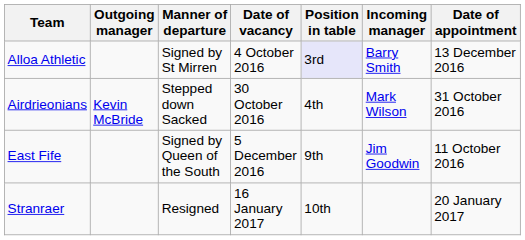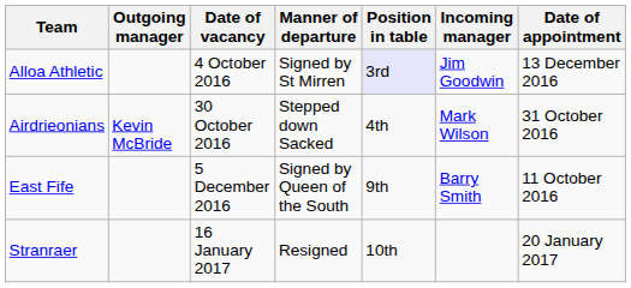columns swapped: Manner of departure <-> Date of vacancy
Alloa Athletic | Incoming manager: Barry Smith -> Jim Goodwin
East Fife | Incoming manager: Jim Goodwin -> Barry Smith
